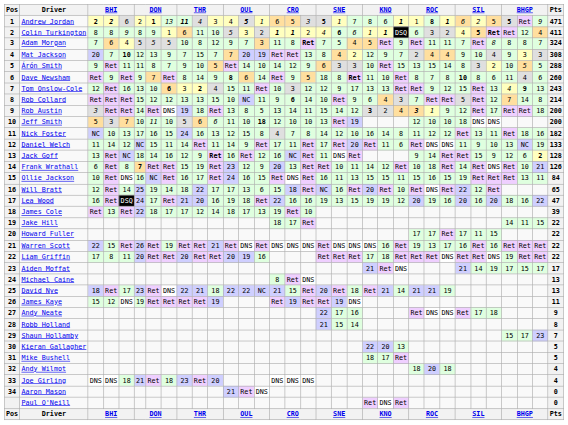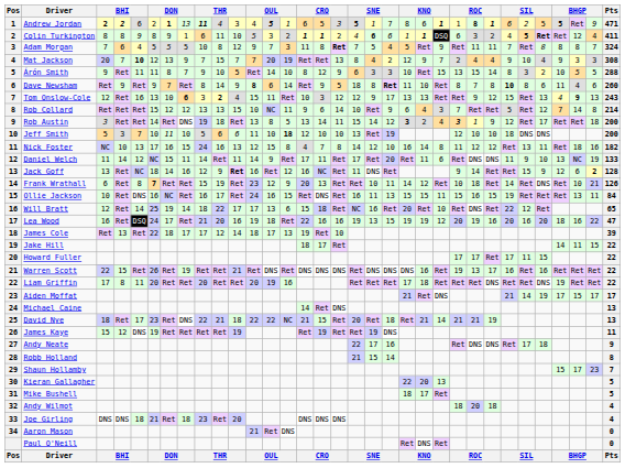Árón Smith | column 15: 14 -> 8
Rob Collard | column 16: bold -> normal
Michael Caine | column 15: 8 -> 14
